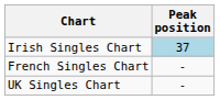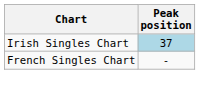- row: UK Singles Chart | -
